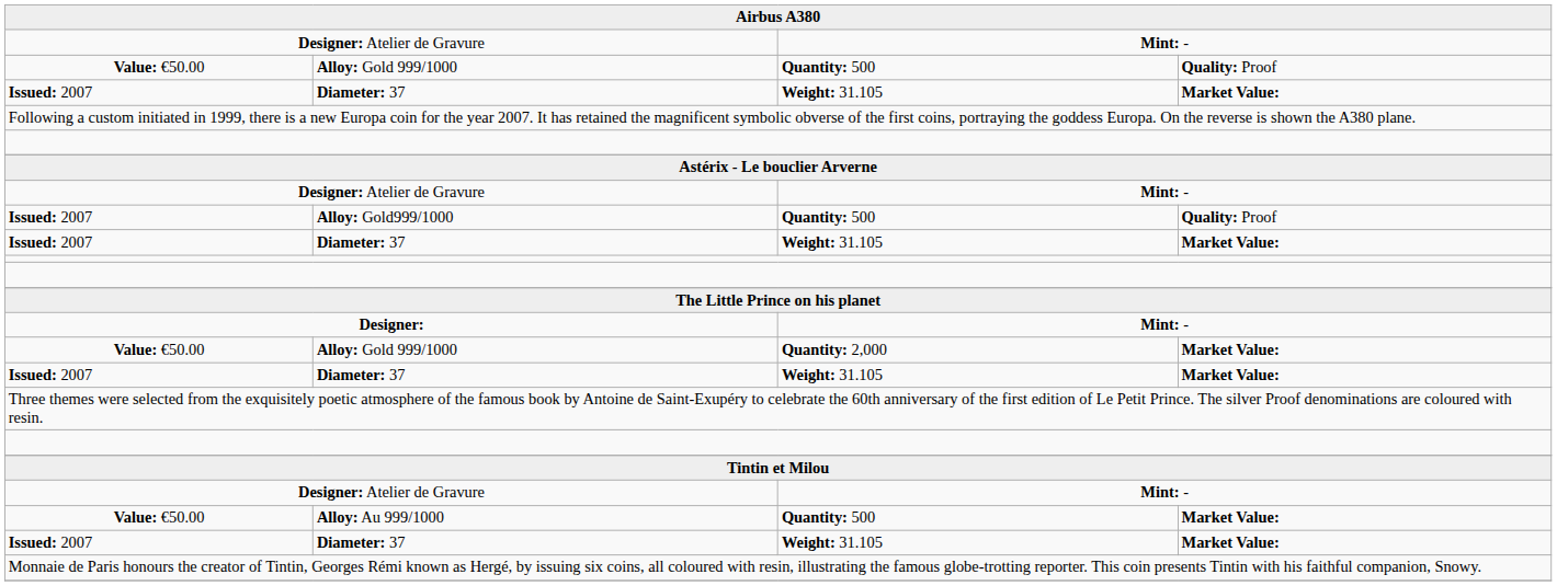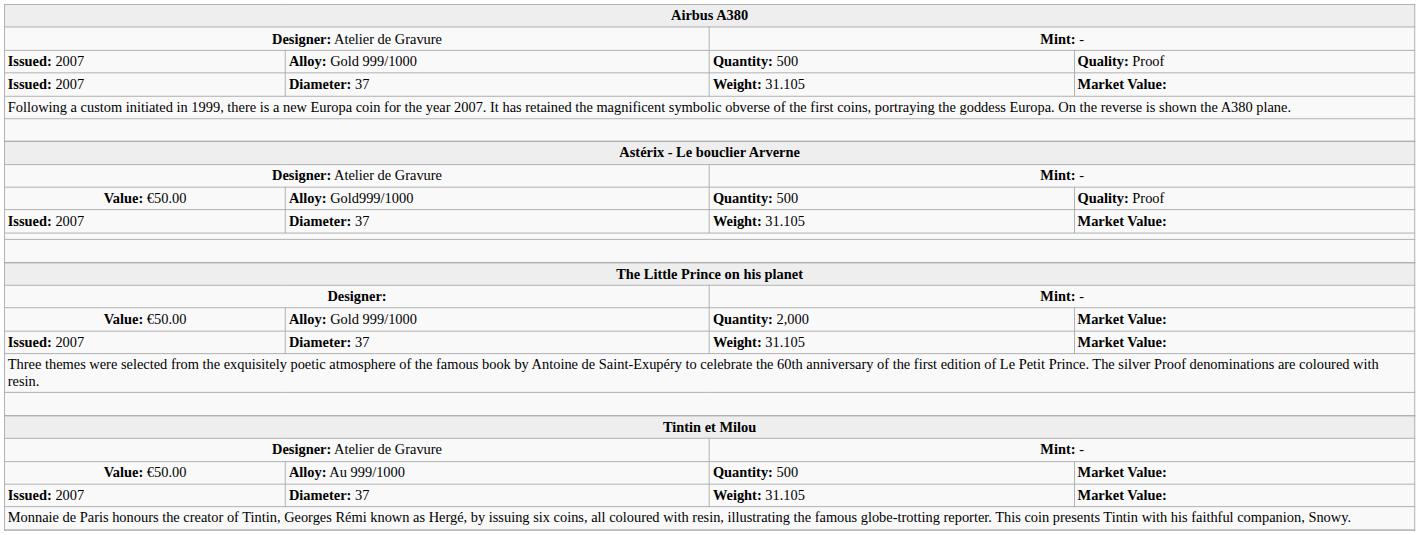Alloy: Gold 999/1000 / Quantity: 500 | column 1: Value: €50.00 -> Issued: 2007
Alloy: Gold999/1000 | column 1: Issued: 2007 -> Value: €50.00
